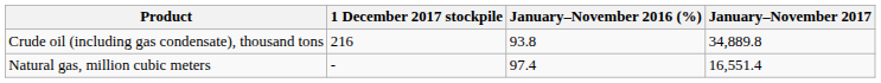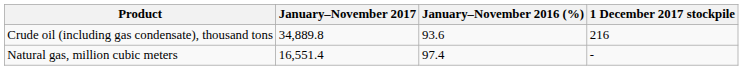columns swapped: January–November 2017 <-> 1 December 2017 stockpile
Crude oil (including gas condensate), thousand tons | January–November 2016 (%): 93.8 -> 93.6
